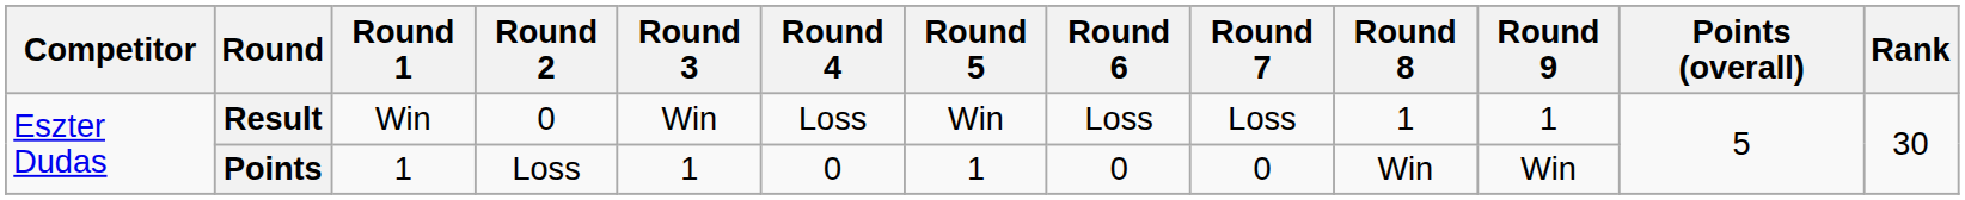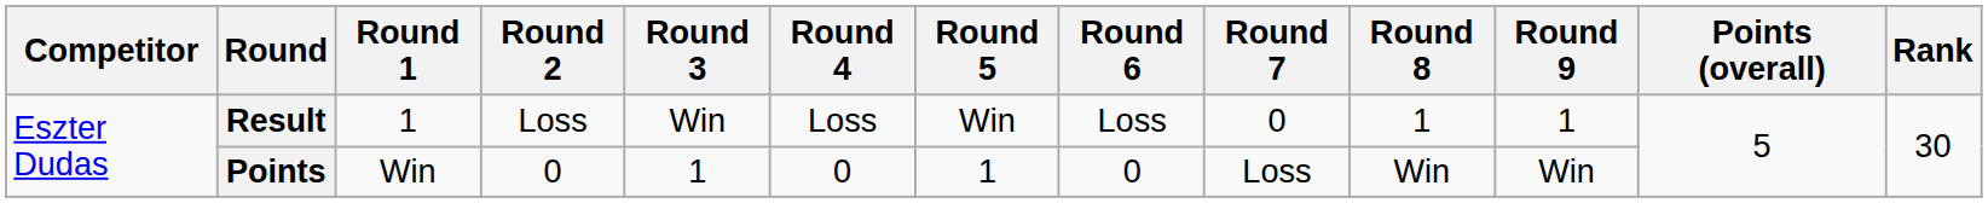Result | Round 1: Win -> 1
Result | Round 2: 0 -> Loss
Result | Round 7: Loss -> 0
Points | Round 1: 1 -> Win
Points | Round 2: Loss -> 0
Points | Round 7: 0 -> Loss
